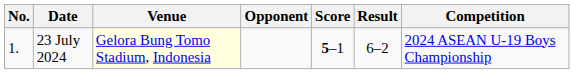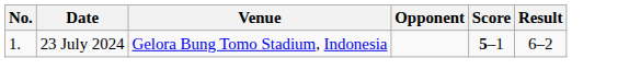- column: Competition | 2024 ASEAN U-19 Boys Championship
23 July 2024 | Venue: lightyellow background -> no background
